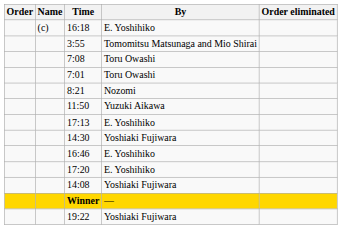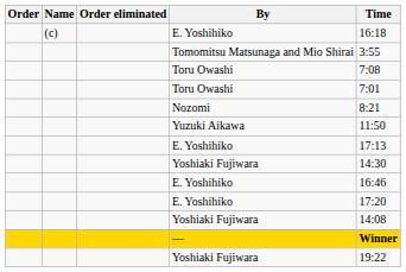columns swapped: Order eliminated <-> Time
